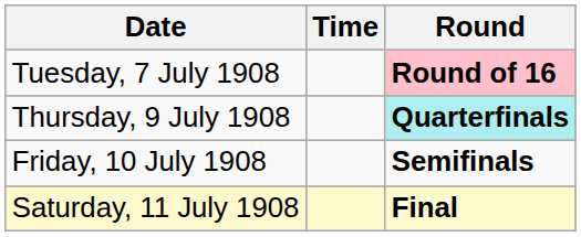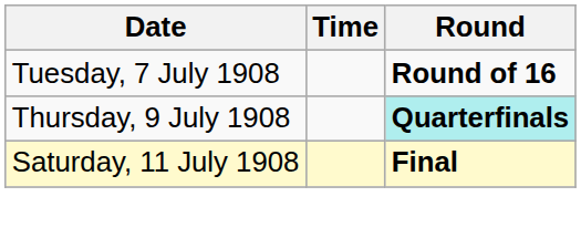Tuesday, 7 July 1908 | Round: pink background -> no background
- row: Friday, 10 July 1908 | Semifinals
